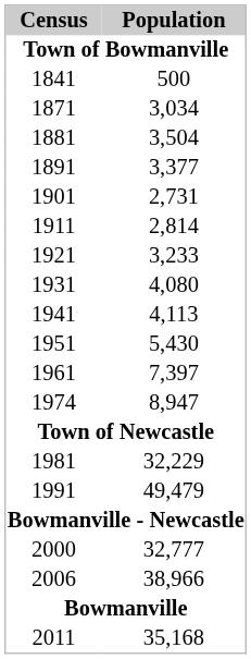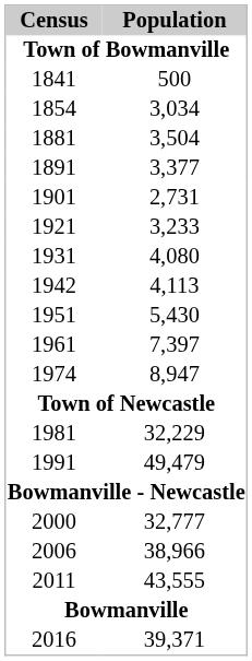3,034 | Census: 1871 -> 1854
- row: 1911 | 2,814
4,113 | Census: 1941 -> 1942
+ row: 2011 | 43,555
- row: 2011 | 35,168
+ row: 2016 | 39,371
